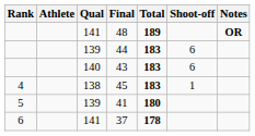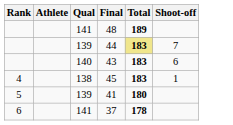- column: Notes | OR
44 | Total: no background -> khaki background
44 | Shoot-off: 6 -> 7
